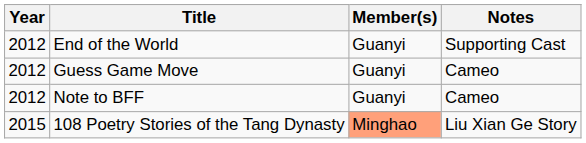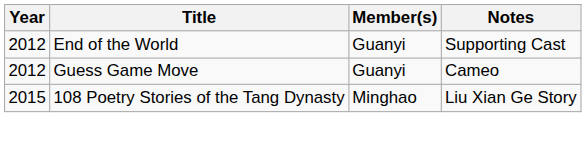- row: 2012 | Note to BFF | Guanyi | Cameo
108 Poetry Stories of the Tang Dynasty | Member(s): lightsalmon background -> no background
